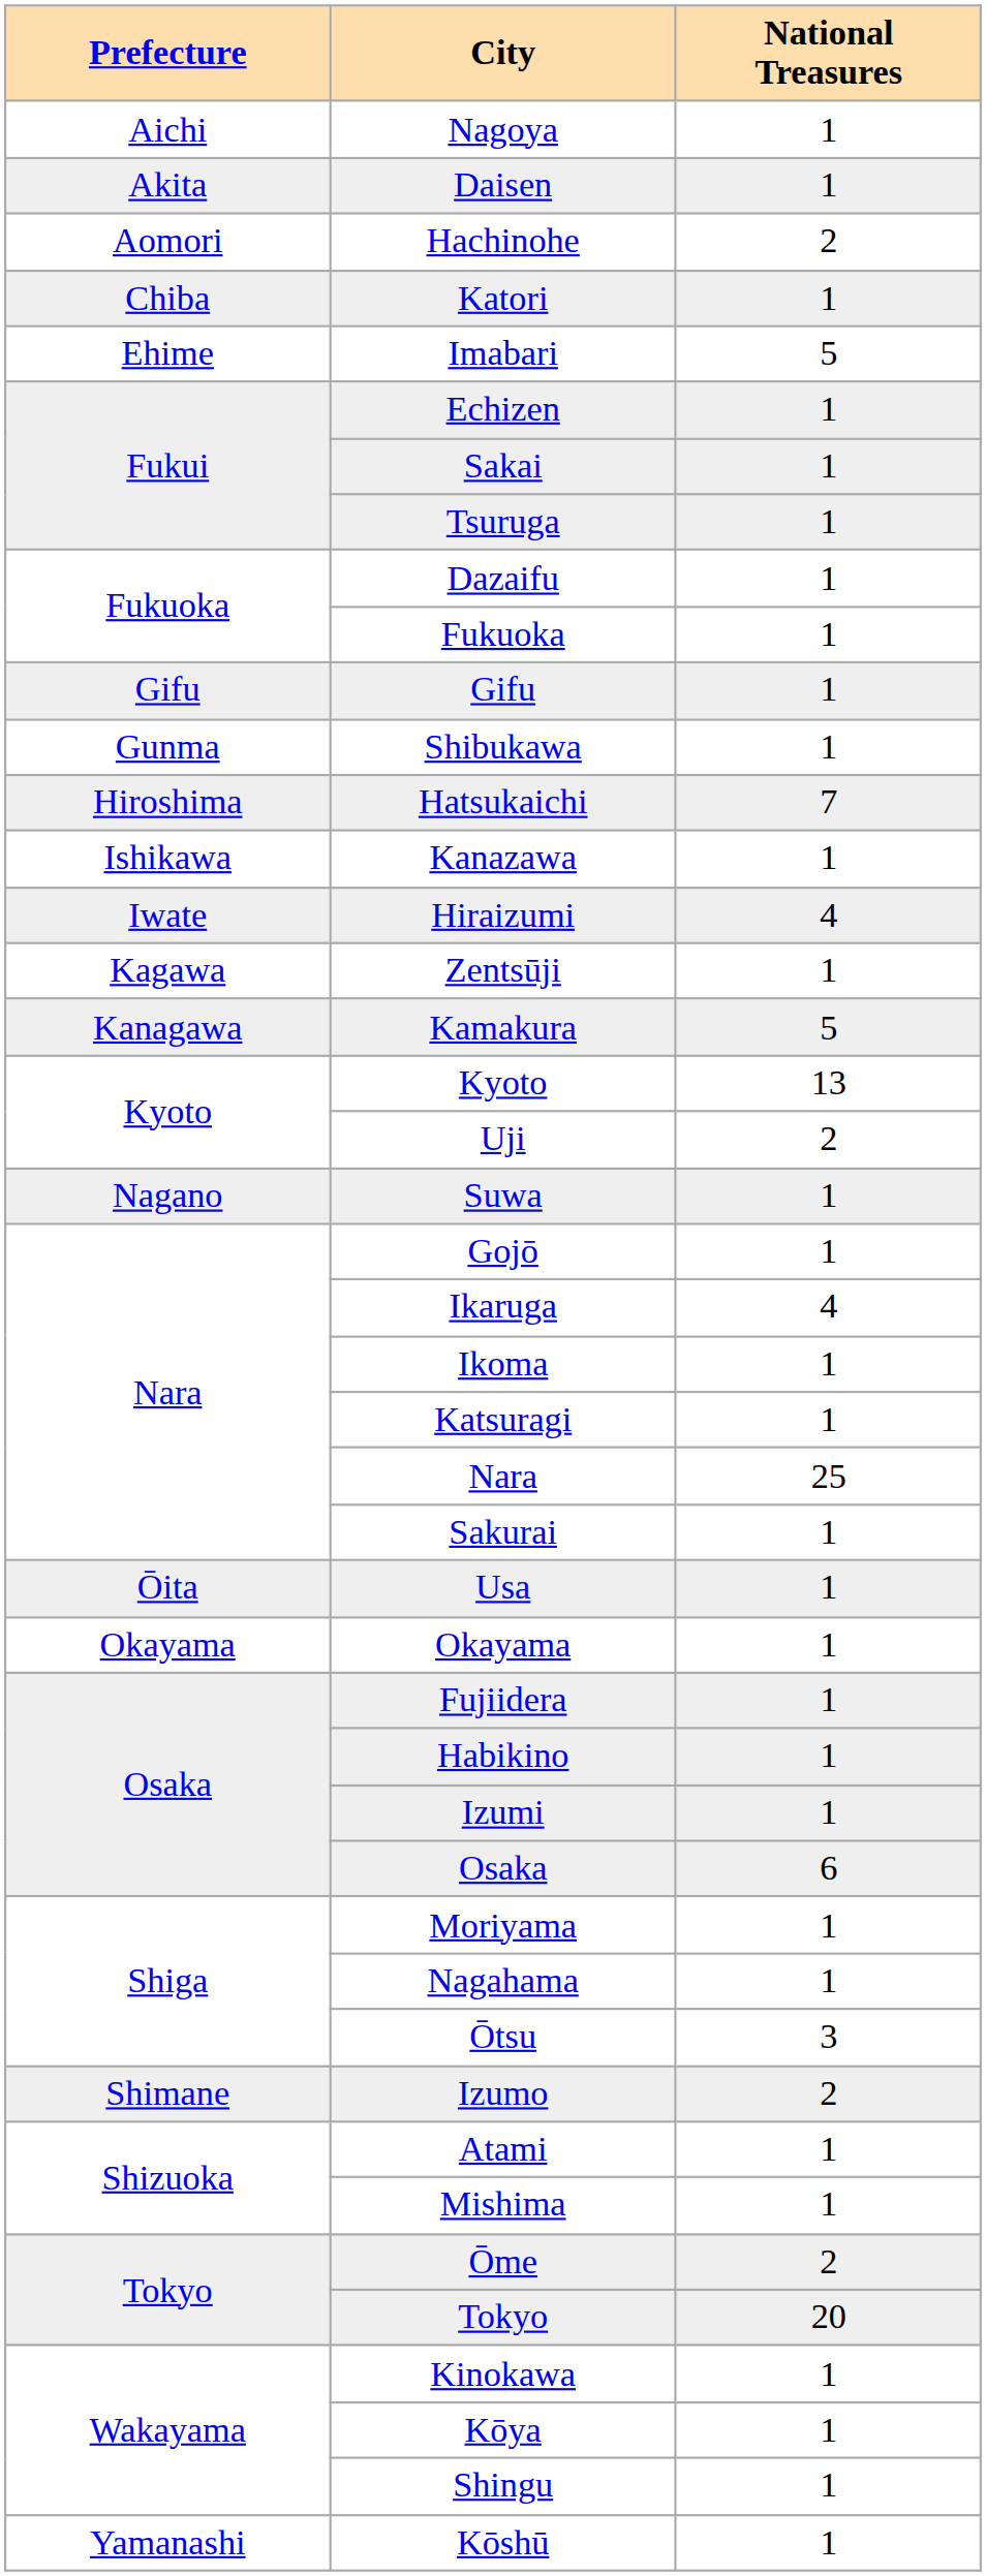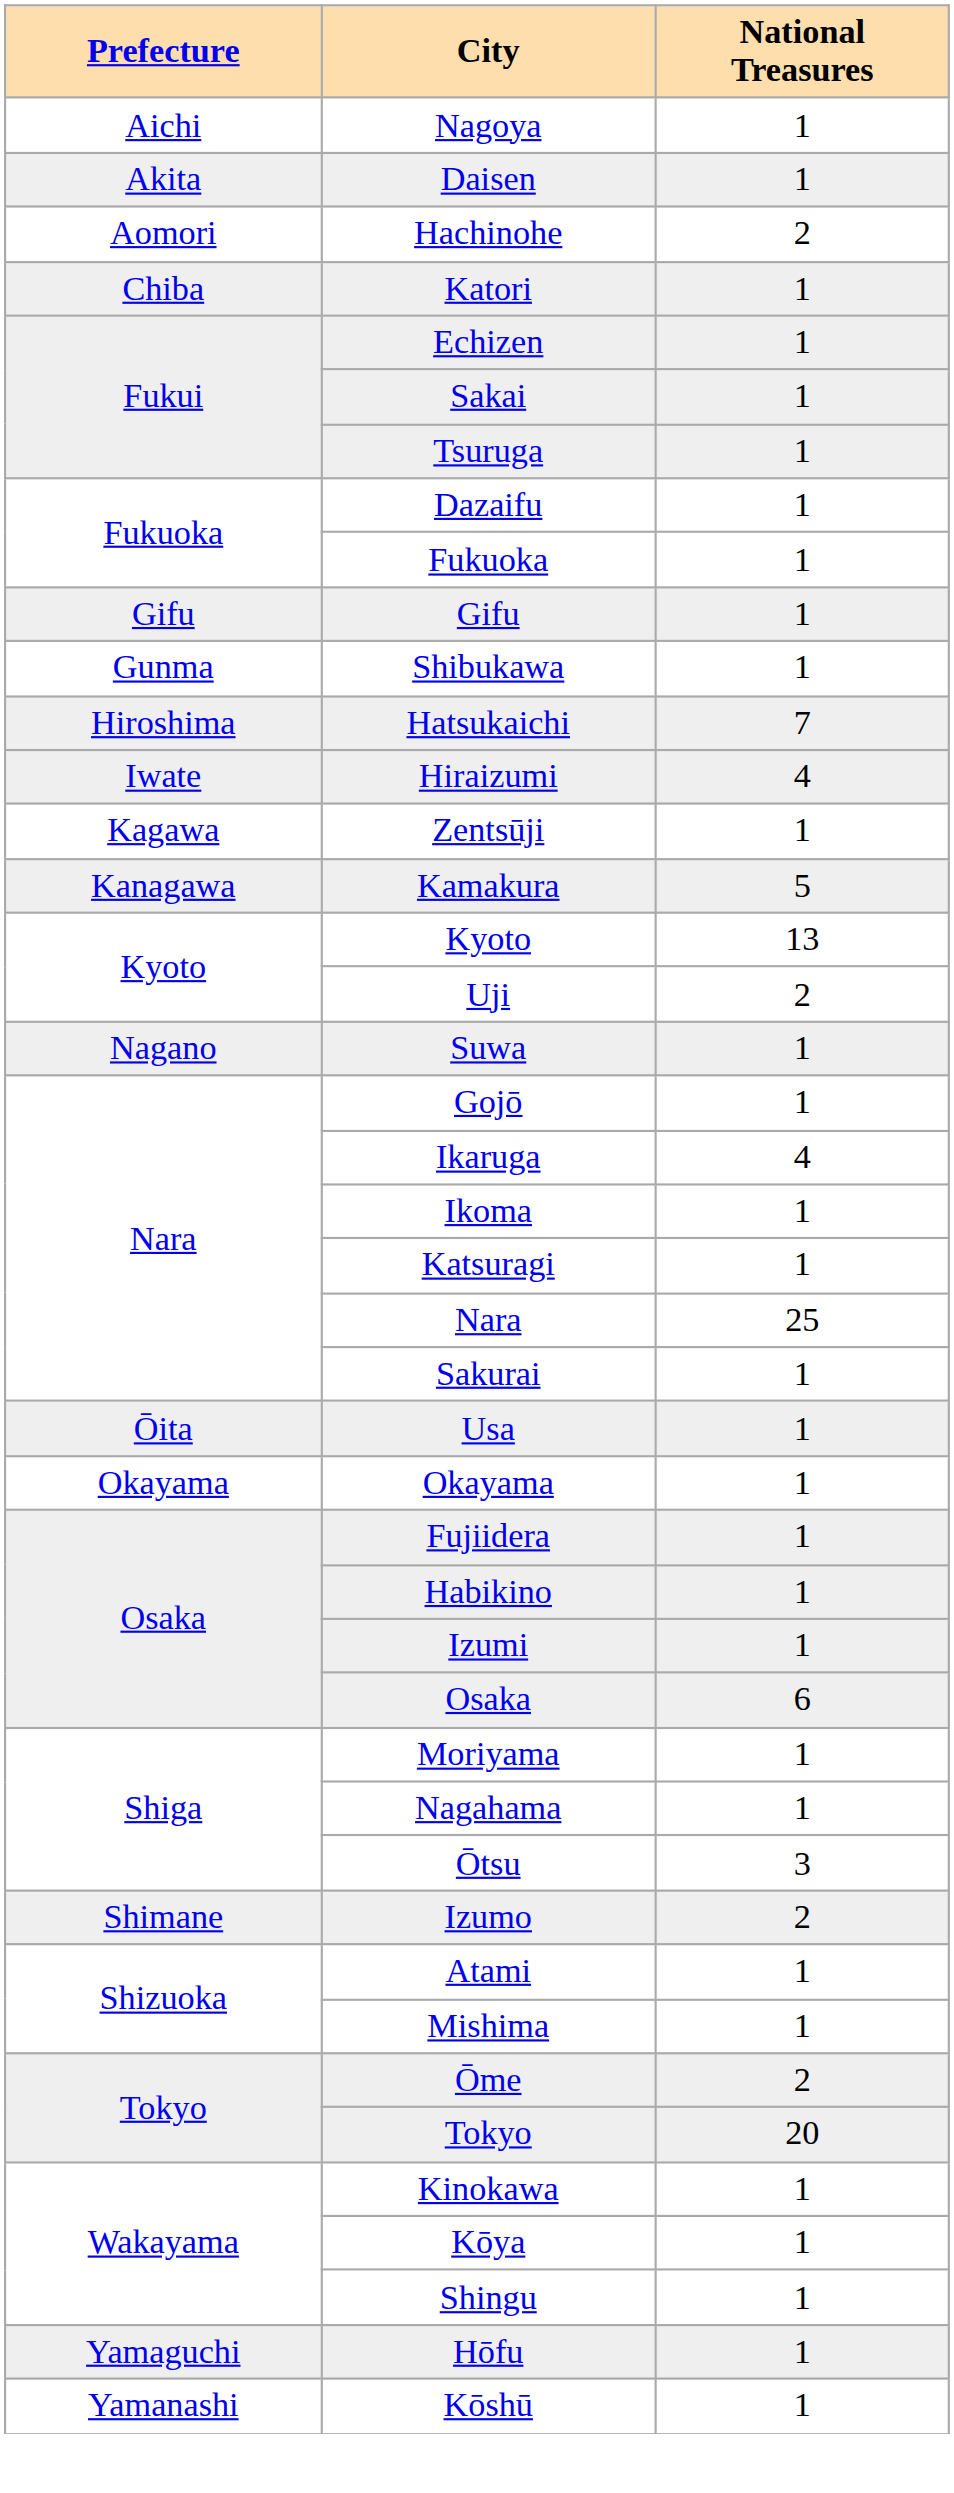- row: Ehime | Imabari | 5
- row: Ishikawa | Kanazawa | 1
+ row: Yamaguchi | Hōfu | 1
